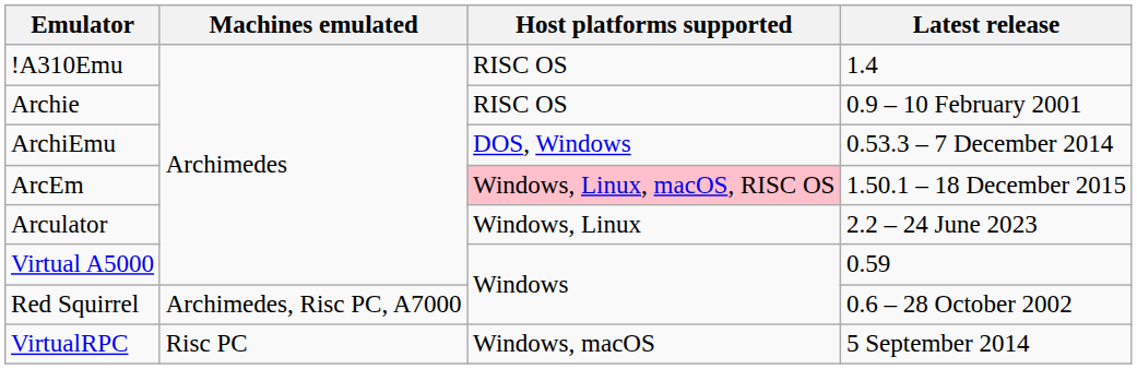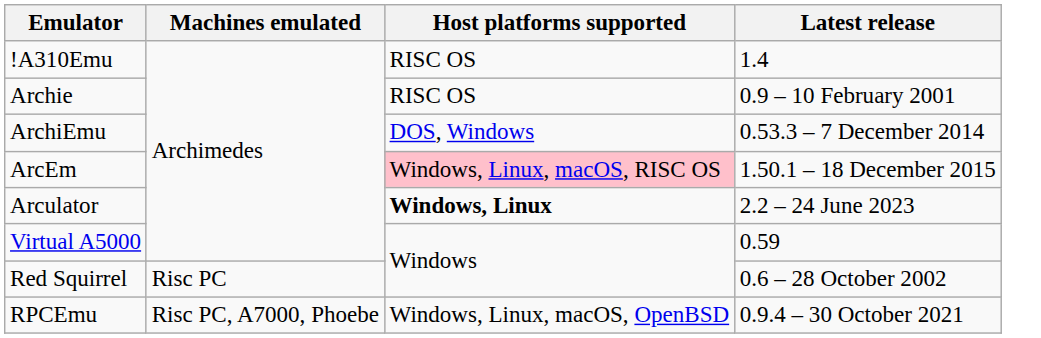Arculator | Host platforms supported: normal -> bold
Red Squirrel | Machines emulated: Archimedes, Risc PC, A7000 -> Risc PC
+ row: RPCEmu | Risc PC, A7000, Phoebe | Windows, Linux, macOS, OpenBSD | 0.9.4 – 30 October 2021
- row: VirtualRPC | Risc PC | Windows, macOS | 5 September 2014
